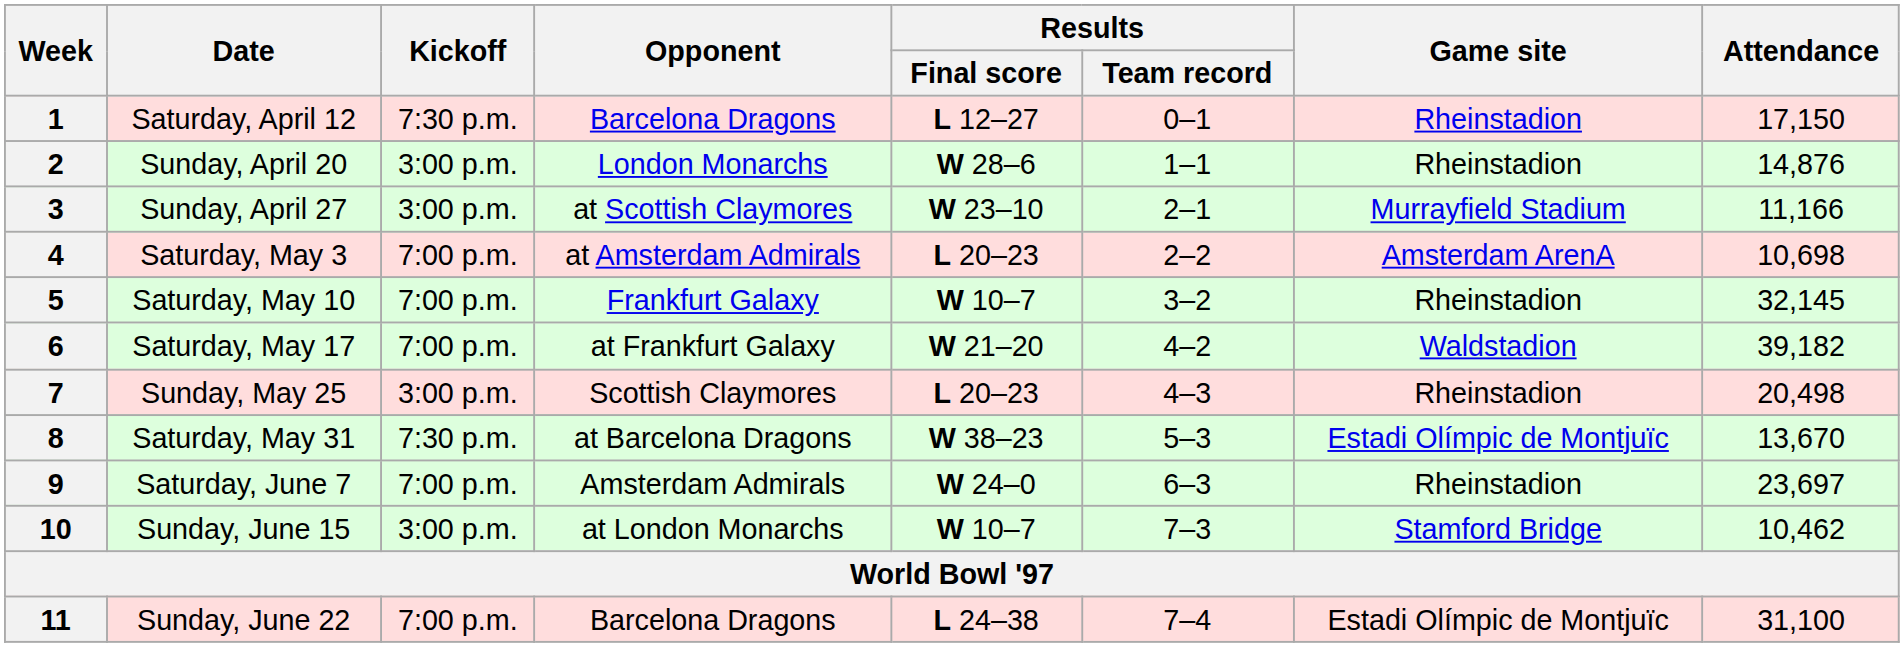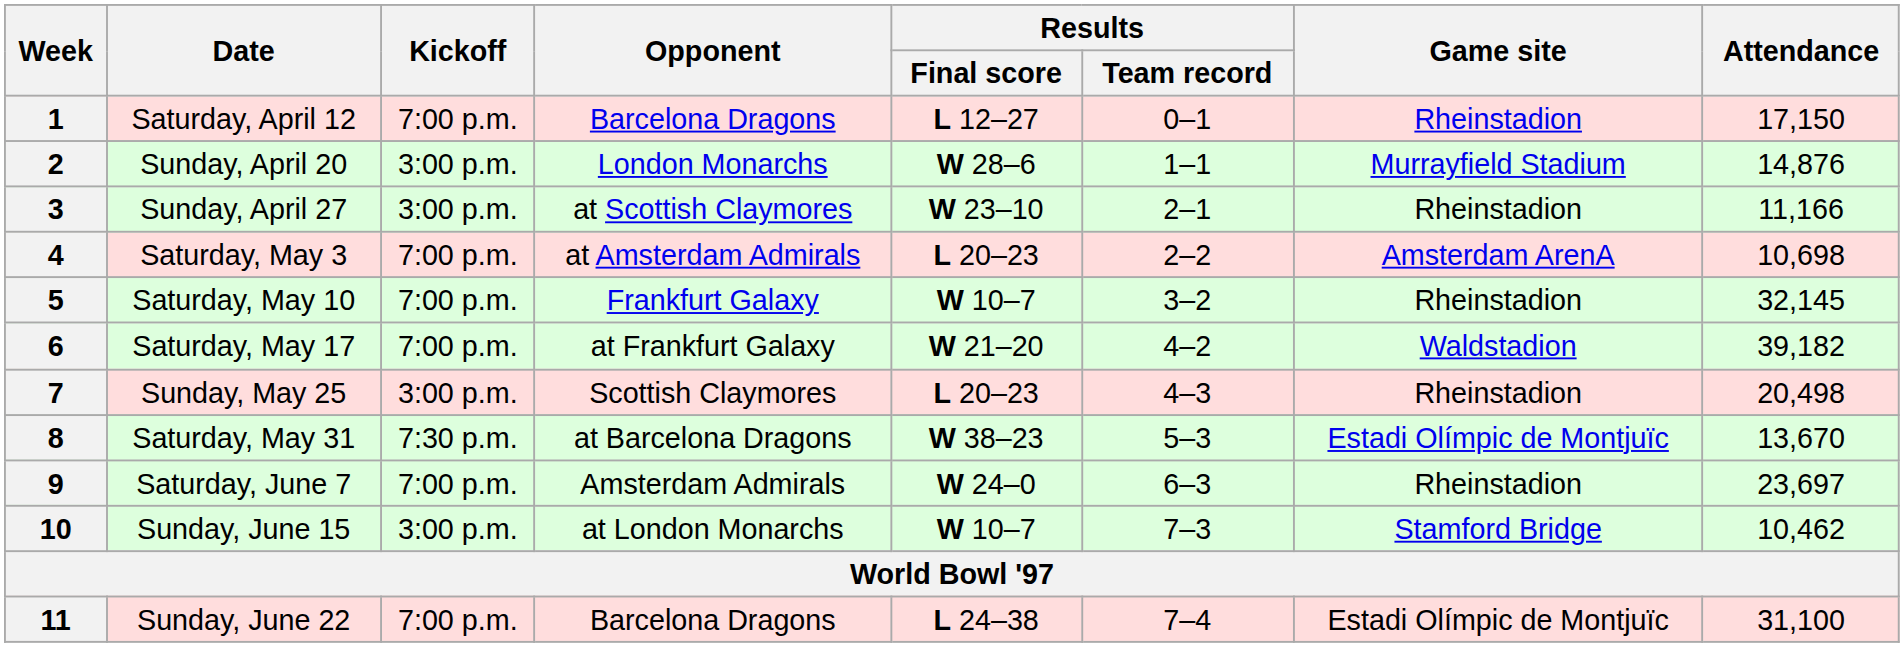1 | Kickoff: 7:30 p.m. -> 7:00 p.m.
2 | Game site: Rheinstadion -> Murrayfield Stadium
3 | Game site: Murrayfield Stadium -> Rheinstadion
